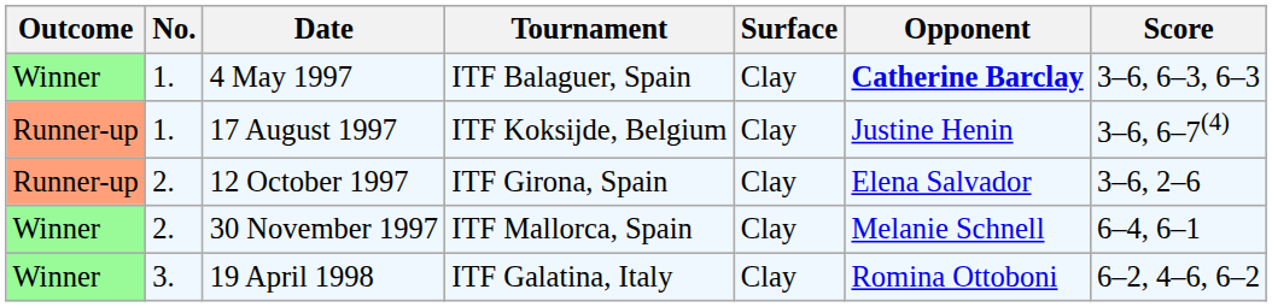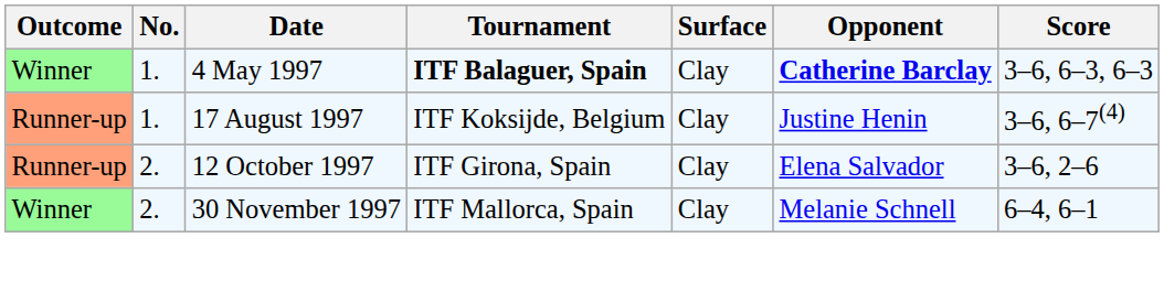4 May 1997 | Tournament: normal -> bold
- row: Winner | 3. | 19 April 1998 | ITF Galatina, Italy | Clay | Romina Ottoboni | 6–2, 4–6, 6–2
